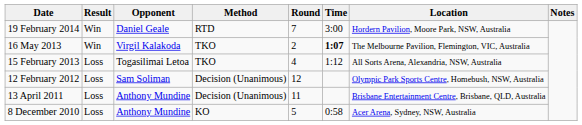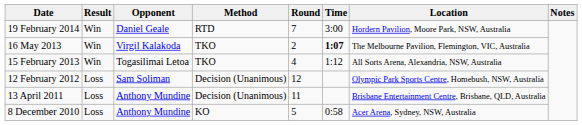15 February 2013 | Result: Loss -> Win
